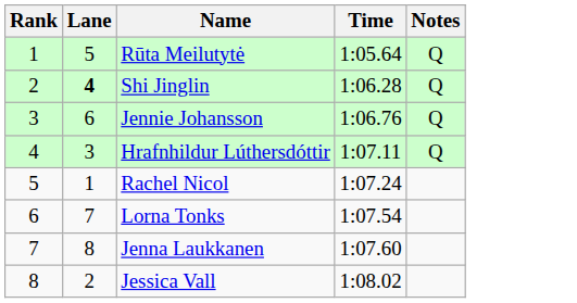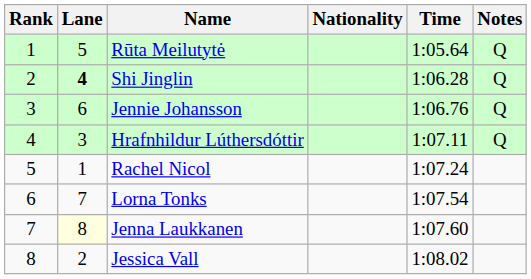+ column: Nationality
Jenna Laukkanen | Lane: no background -> lightyellow background
